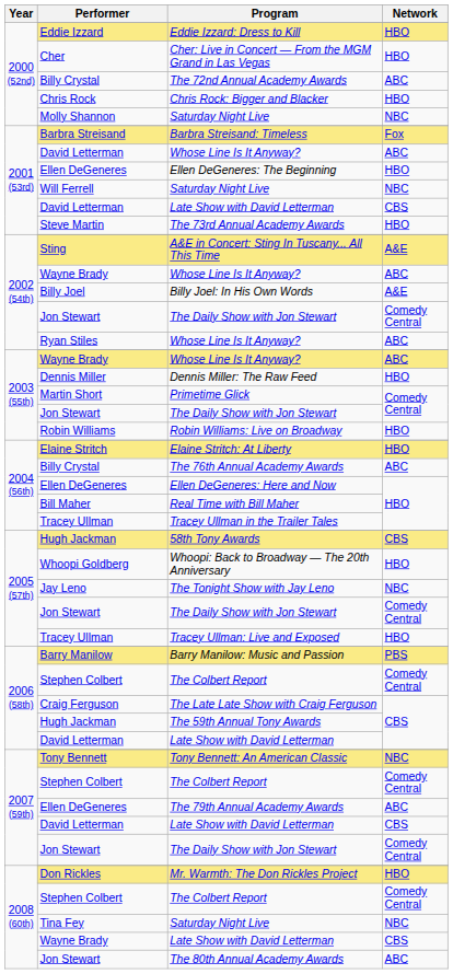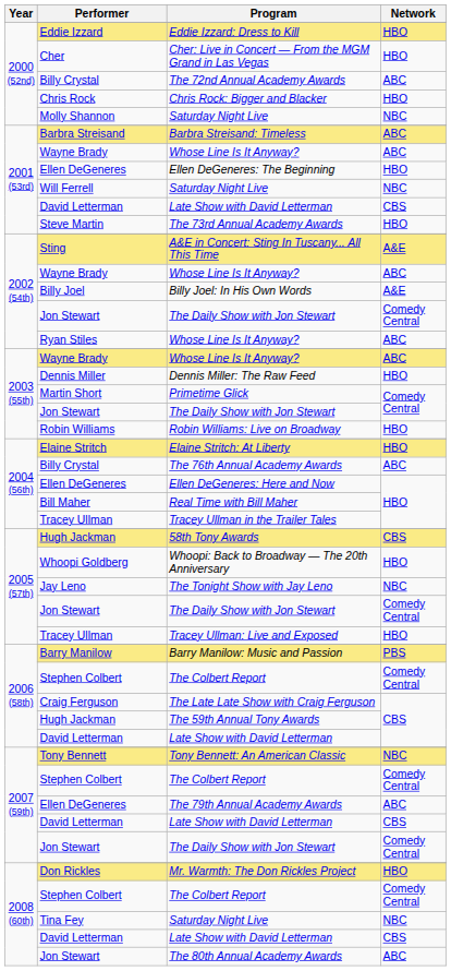Barbra Streisand: Timeless | Network: Fox -> ABC
2001 (53rd) / Whose Line Is It Anyway? | Performer: David Letterman -> Wayne Brady
2008 (60th) / Late Show with David Letterman | Performer: Wayne Brady -> David Letterman
